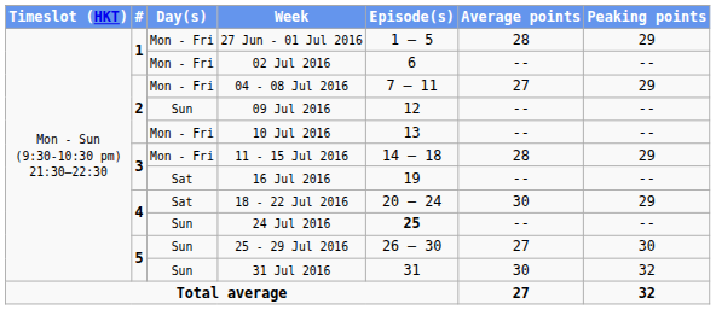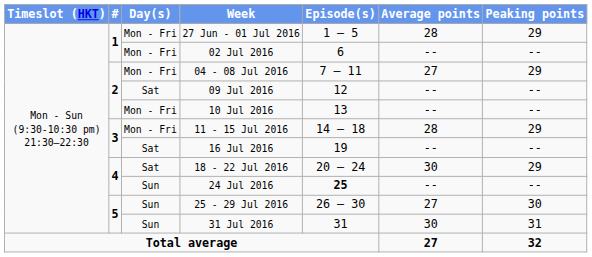09 Jul 2016 | Day(s): Sun -> Sat
31 Jul 2016 | Peaking points: 32 -> 31
